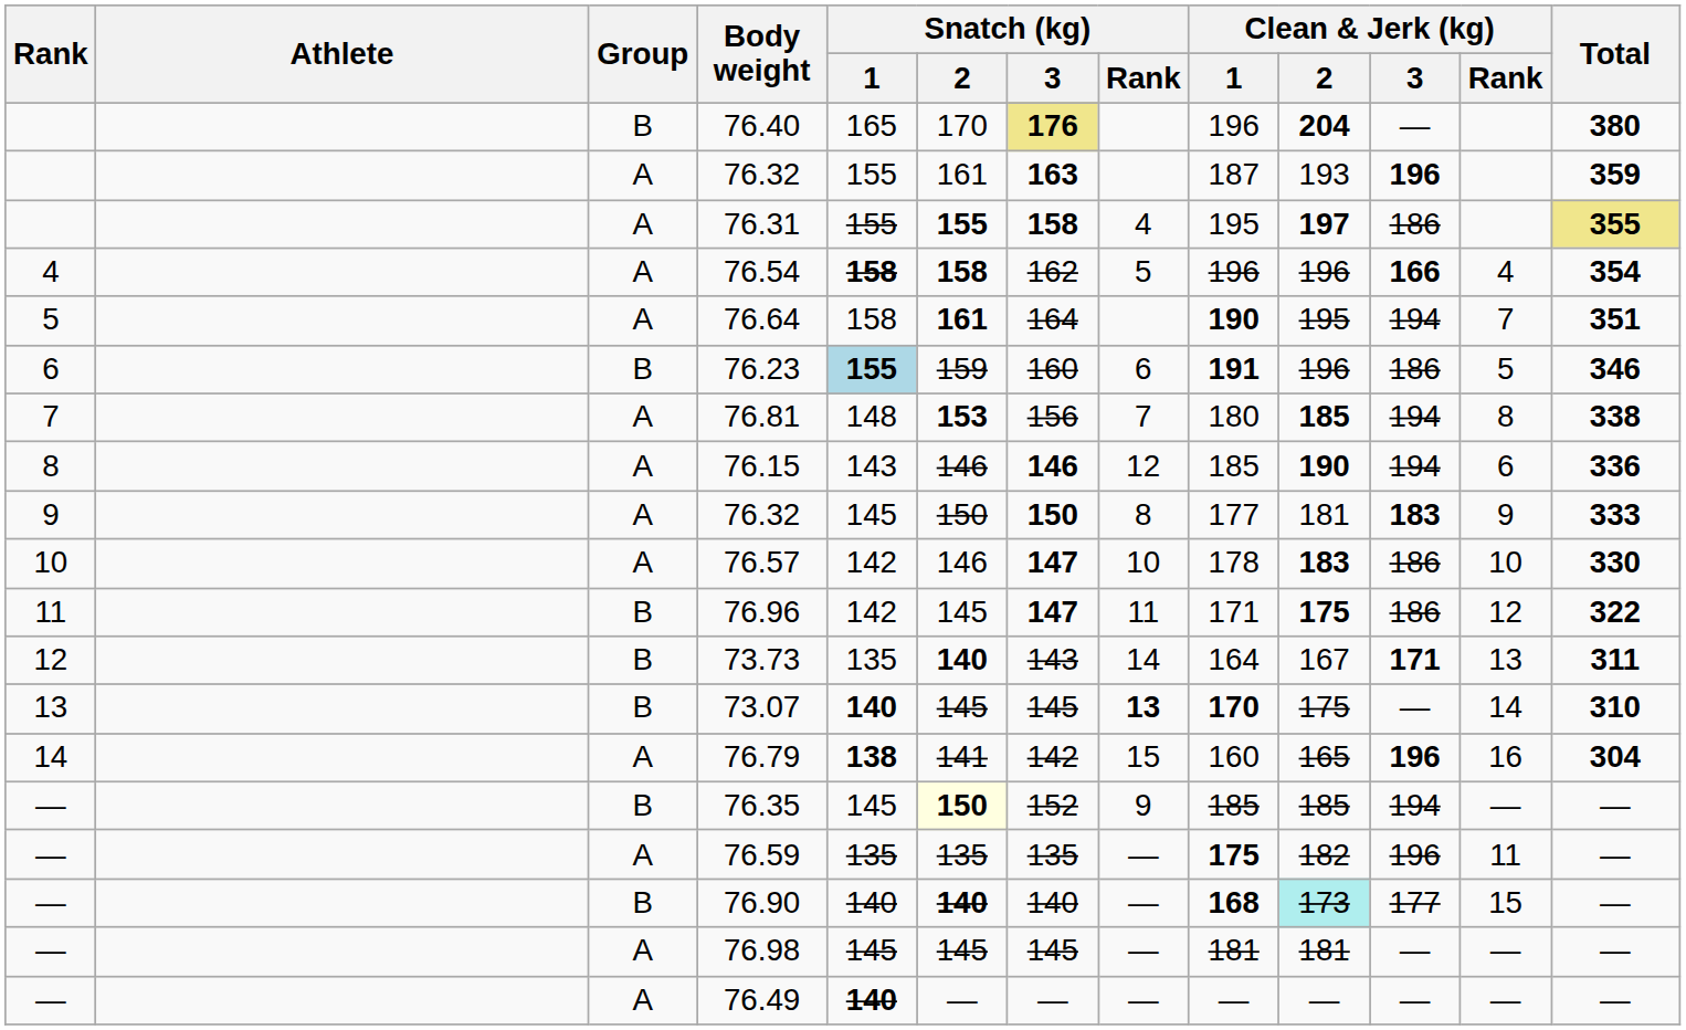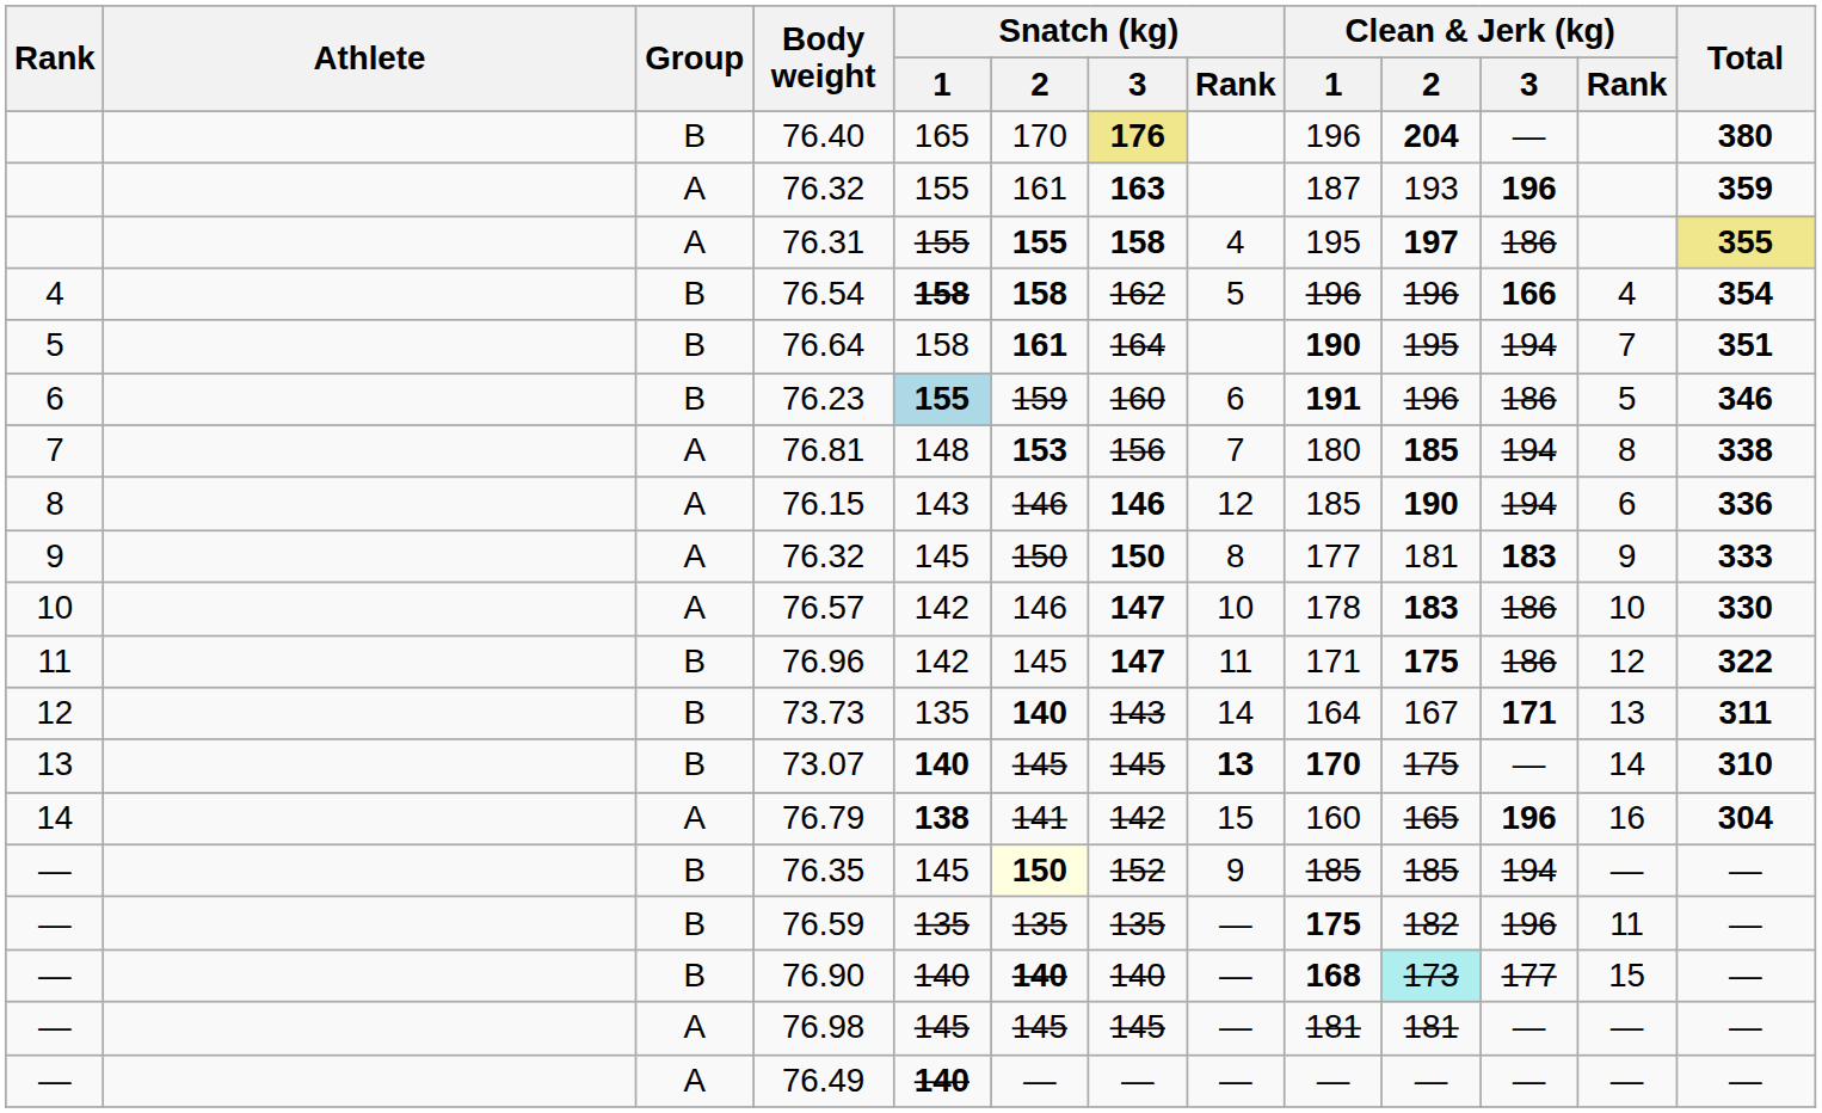76.54 | Group: A -> B
76.64 | Group: A -> B
76.59 | Group: A -> B
